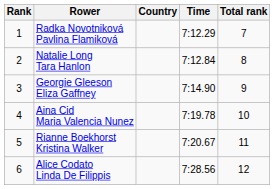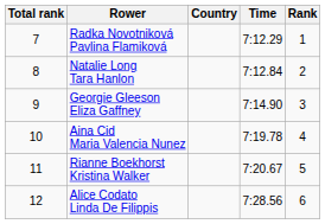columns swapped: Rank <-> Total rank
